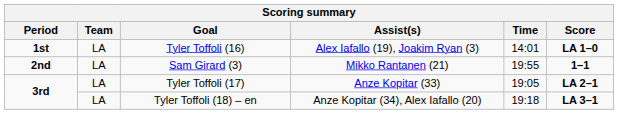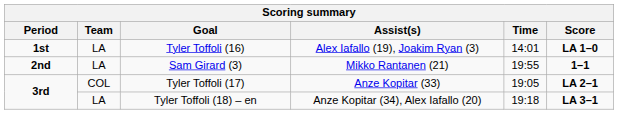Tyler Toffoli (17) | Team: LA -> COL
